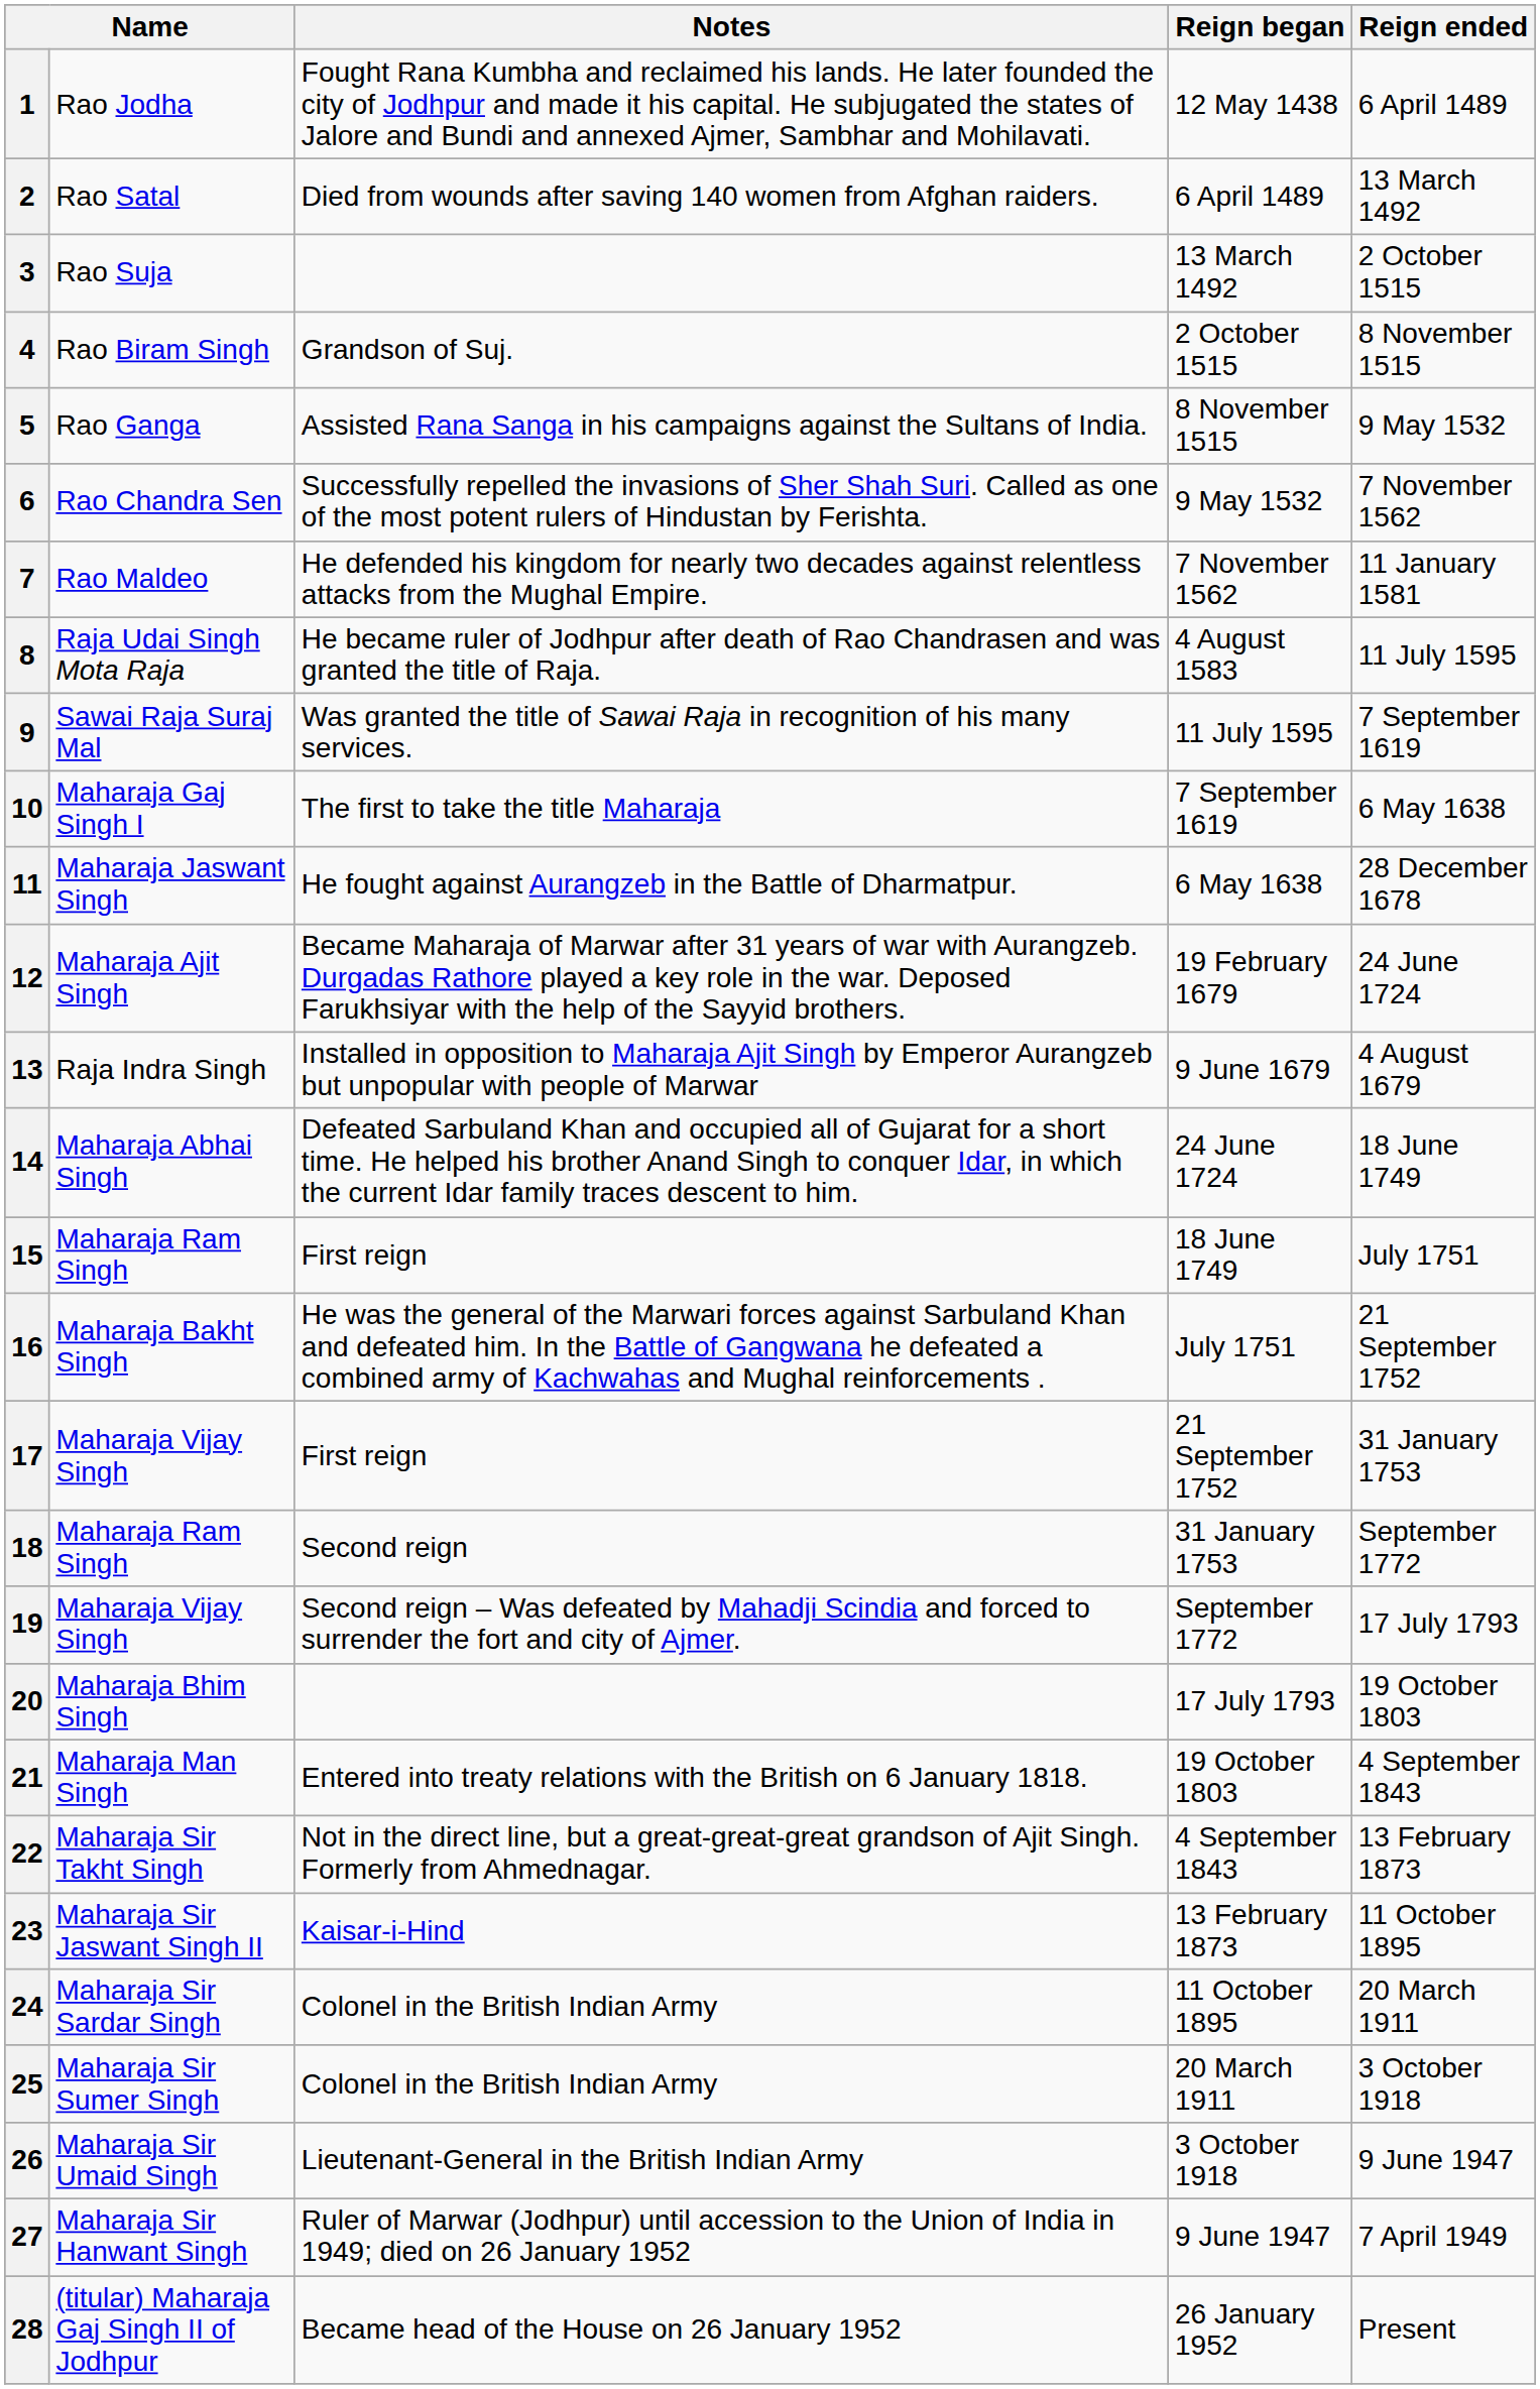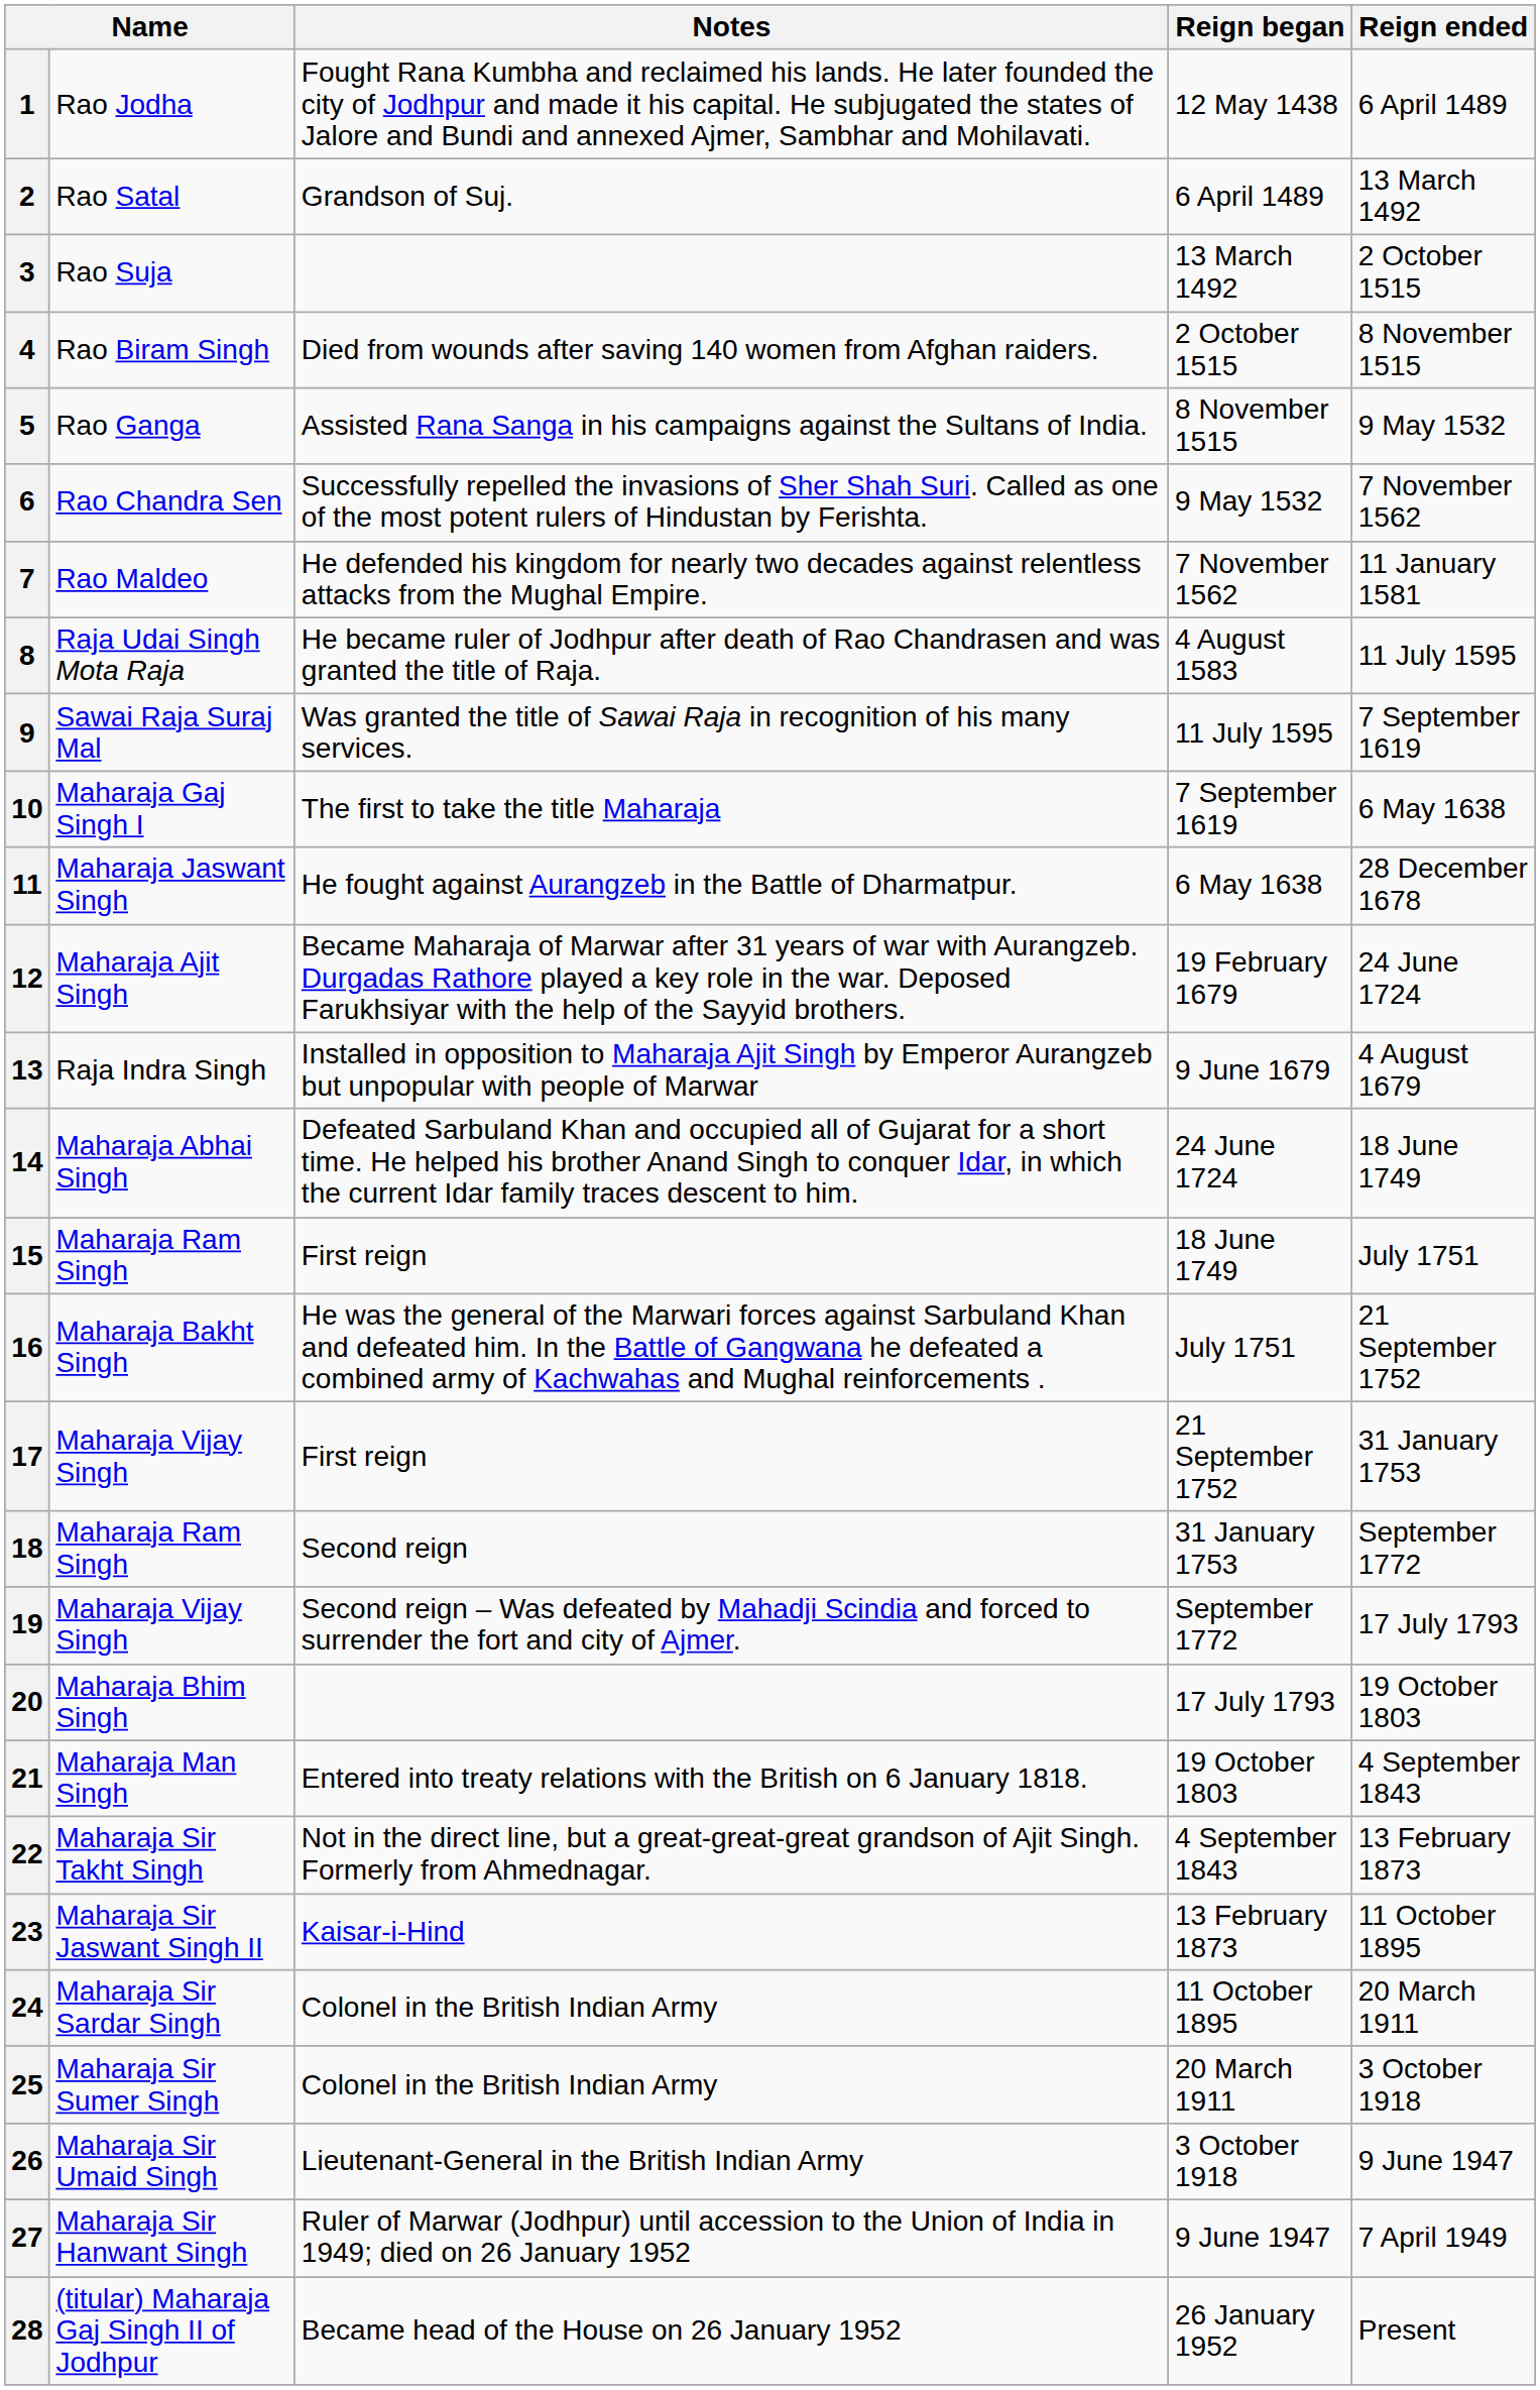2 | Notes: Died from wounds after saving 140 women from Afghan raiders. -> Grandson of Suj.
4 | Notes: Grandson of Suj. -> Died from wounds after saving 140 women from Afghan raiders.
